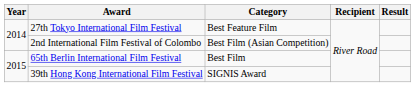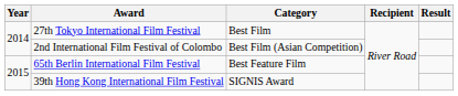27th Tokyo International Film Festival | Category: Best Feature Film -> Best Film
65th Berlin International Film Festival | Category: Best Film -> Best Feature Film
